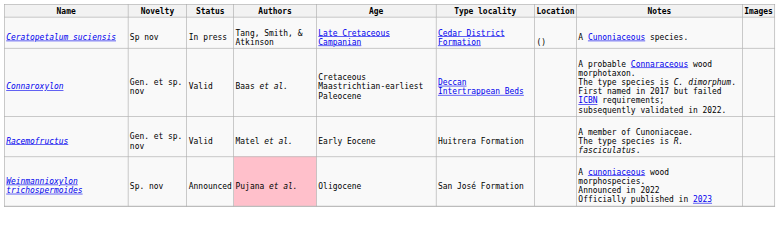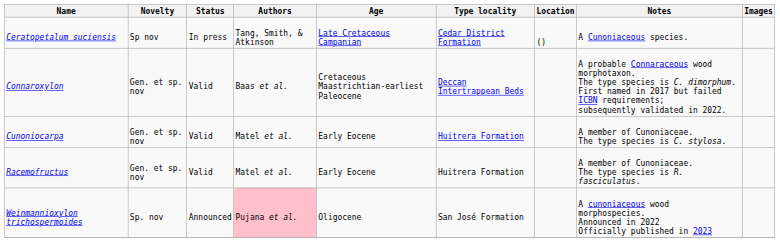+ row: Cunoniocarpa | Gen. et sp. nov | Valid | Matel et al. | Early Eocene | Huitrera Formation | A member of Cunoniaceae. The type species is C. stylosa.
